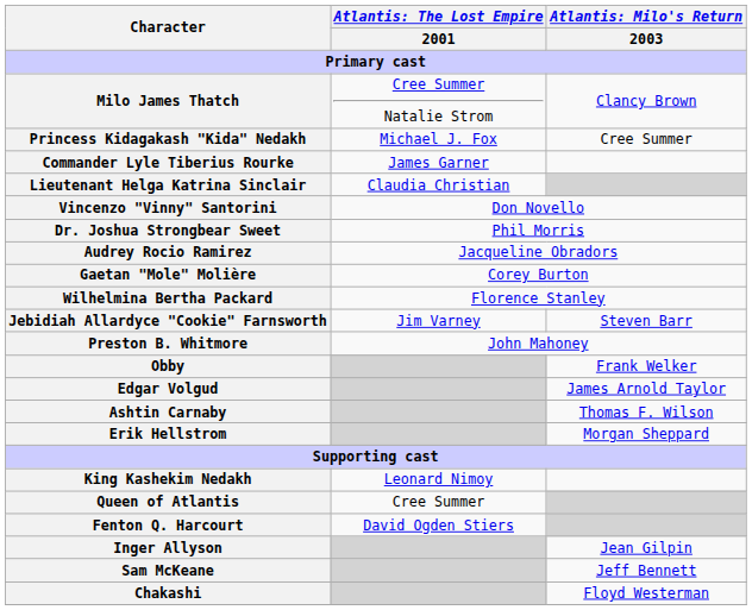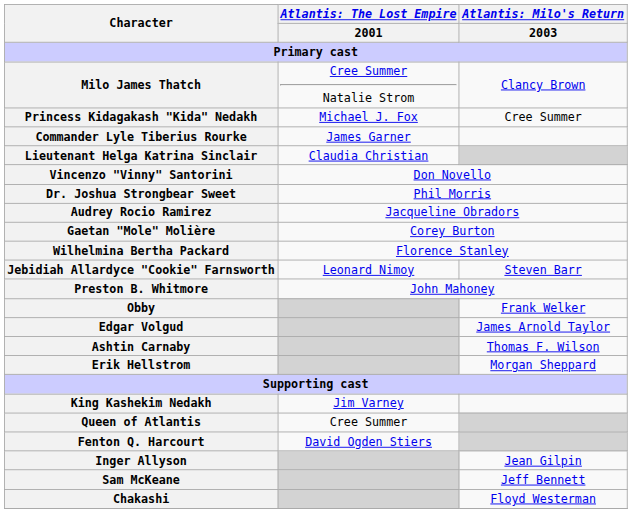Jebidiah Allardyce "Cookie" Farnsworth | column 2: Jim Varney -> Leonard Nimoy
King Kashekim Nedakh | column 2: Leonard Nimoy -> Jim Varney
